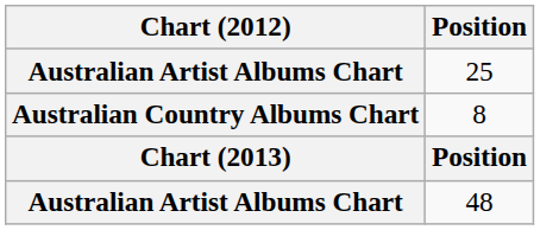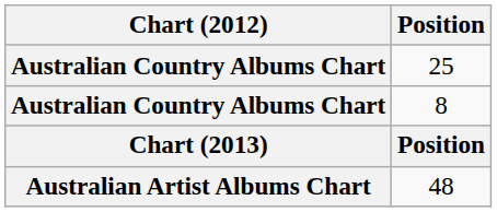25 | Chart (2012): Australian Artist Albums Chart -> Australian Country Albums Chart
